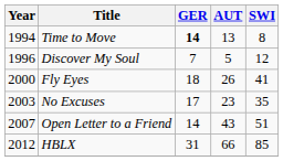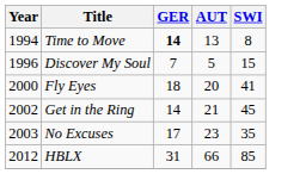Discover My Soul | SWI: 12 -> 15
Fly Eyes | AUT: 26 -> 20
+ row: 2002 | Get in the Ring | 14 | 21 | 45
- row: 2007 | Open Letter to a Friend | 14 | 43 | 51
